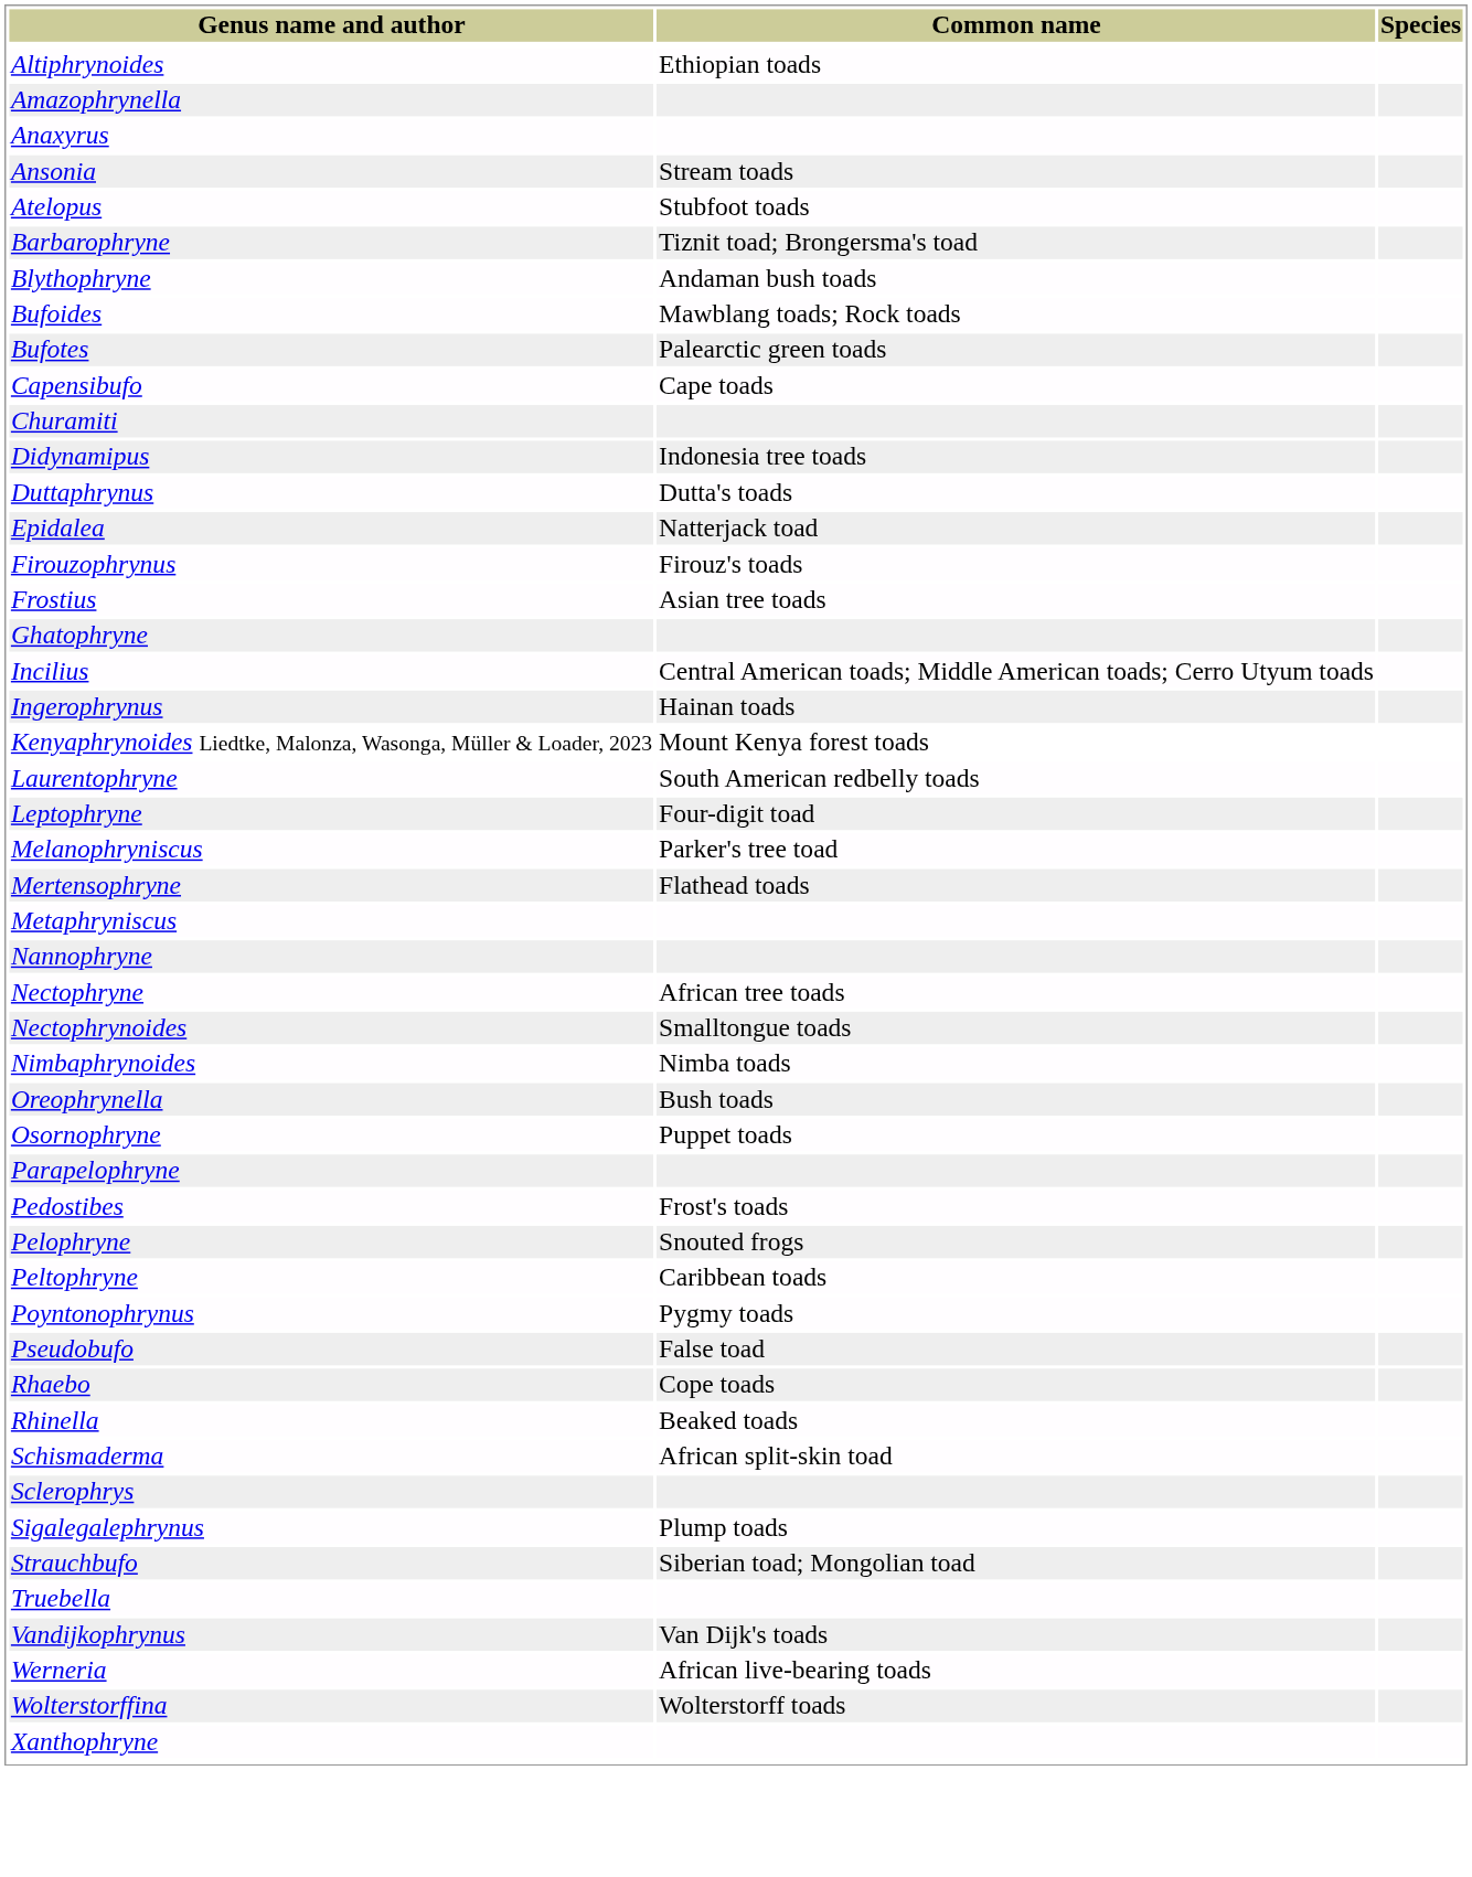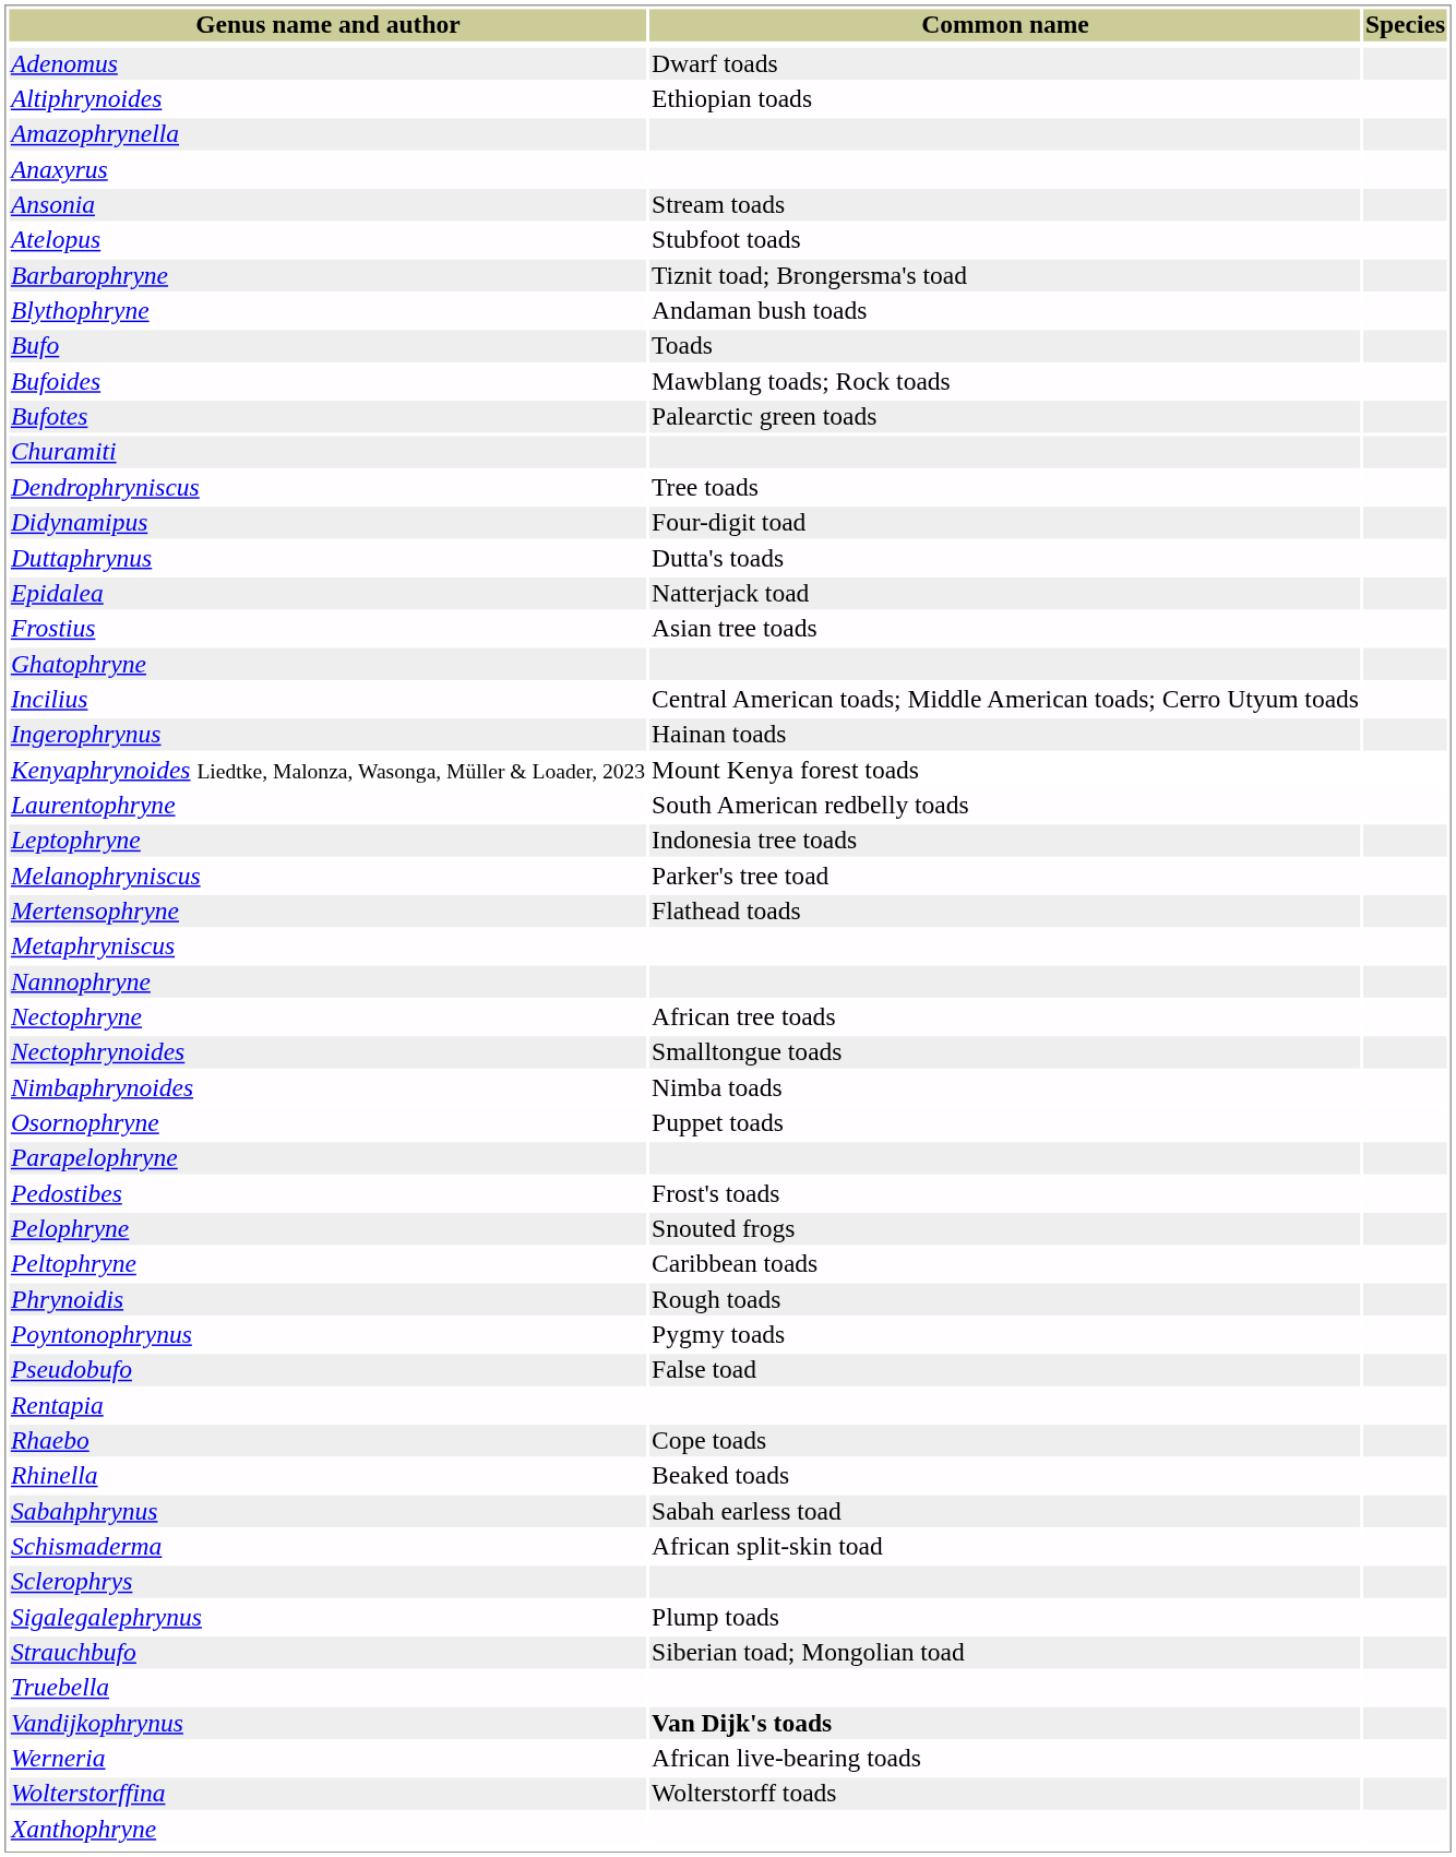+ row: Adenomus | Dwarf toads
+ row: Bufo | Toads
- row: Capensibufo | Cape toads
+ row: Dendrophryniscus | Tree toads
Didynamipus | Common name: Indonesia tree toads -> Four-digit toad
- row: Firouzophrynus | Firouz's toads
Leptophryne | Common name: Four-digit toad -> Indonesia tree toads
- row: Oreophrynella | Bush toads
+ row: Phrynoidis | Rough toads
+ row: Rentapia
+ row: Sabahphrynus | Sabah earless toad
Vandijkophrynus | Common name: normal -> bold
